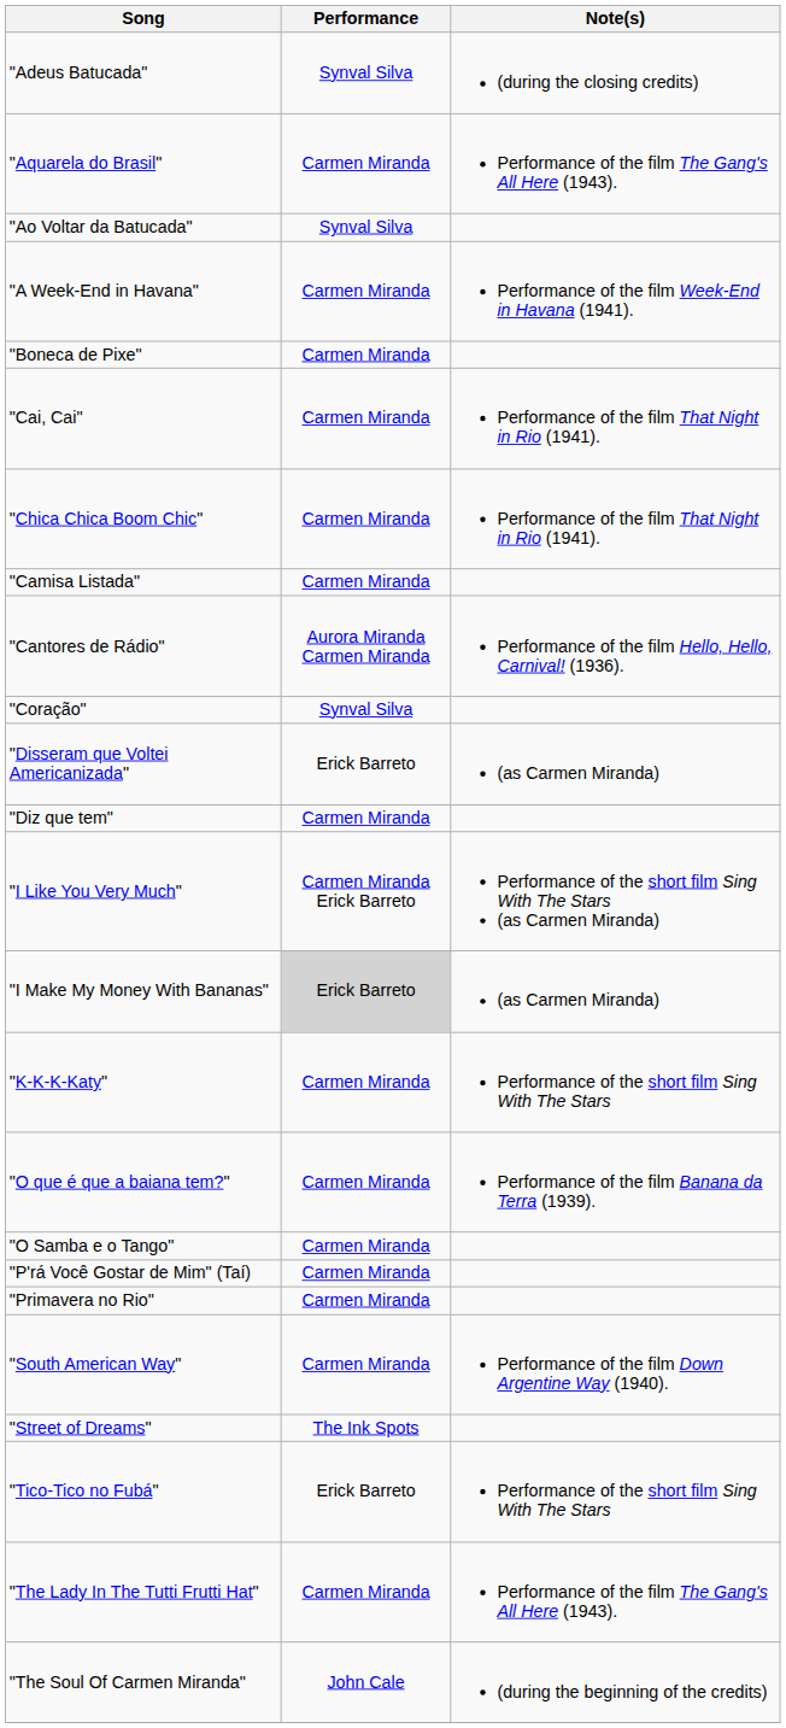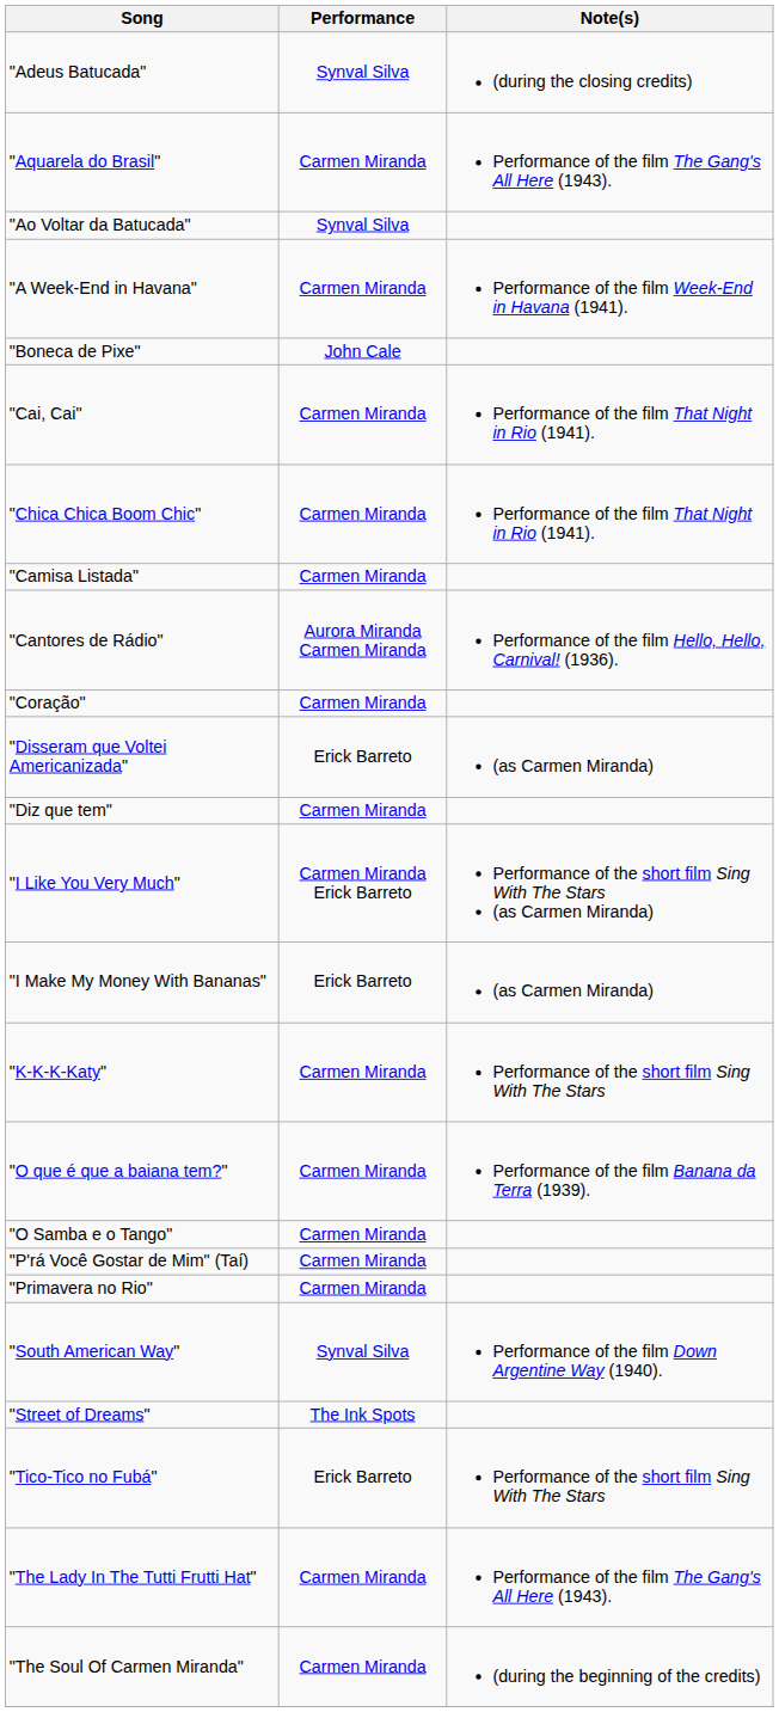"Boneca de Pixe" | Performance: Carmen Miranda -> John Cale
"Coração" | Performance: Synval Silva -> Carmen Miranda
"I Make My Money With Bananas" | Performance: lightgrey background -> no background
"South American Way" | Performance: Carmen Miranda -> Synval Silva
"The Soul Of Carmen Miranda" | Performance: John Cale -> Carmen Miranda
